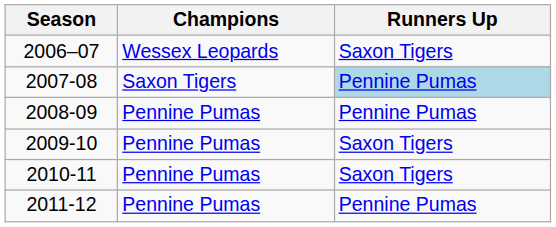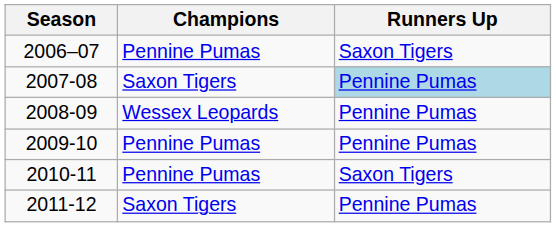2006–07 | Champions: Wessex Leopards -> Pennine Pumas
2008-09 | Champions: Pennine Pumas -> Wessex Leopards
2009-10 | Runners Up: Saxon Tigers -> Pennine Pumas
2011-12 | Champions: Pennine Pumas -> Saxon Tigers
